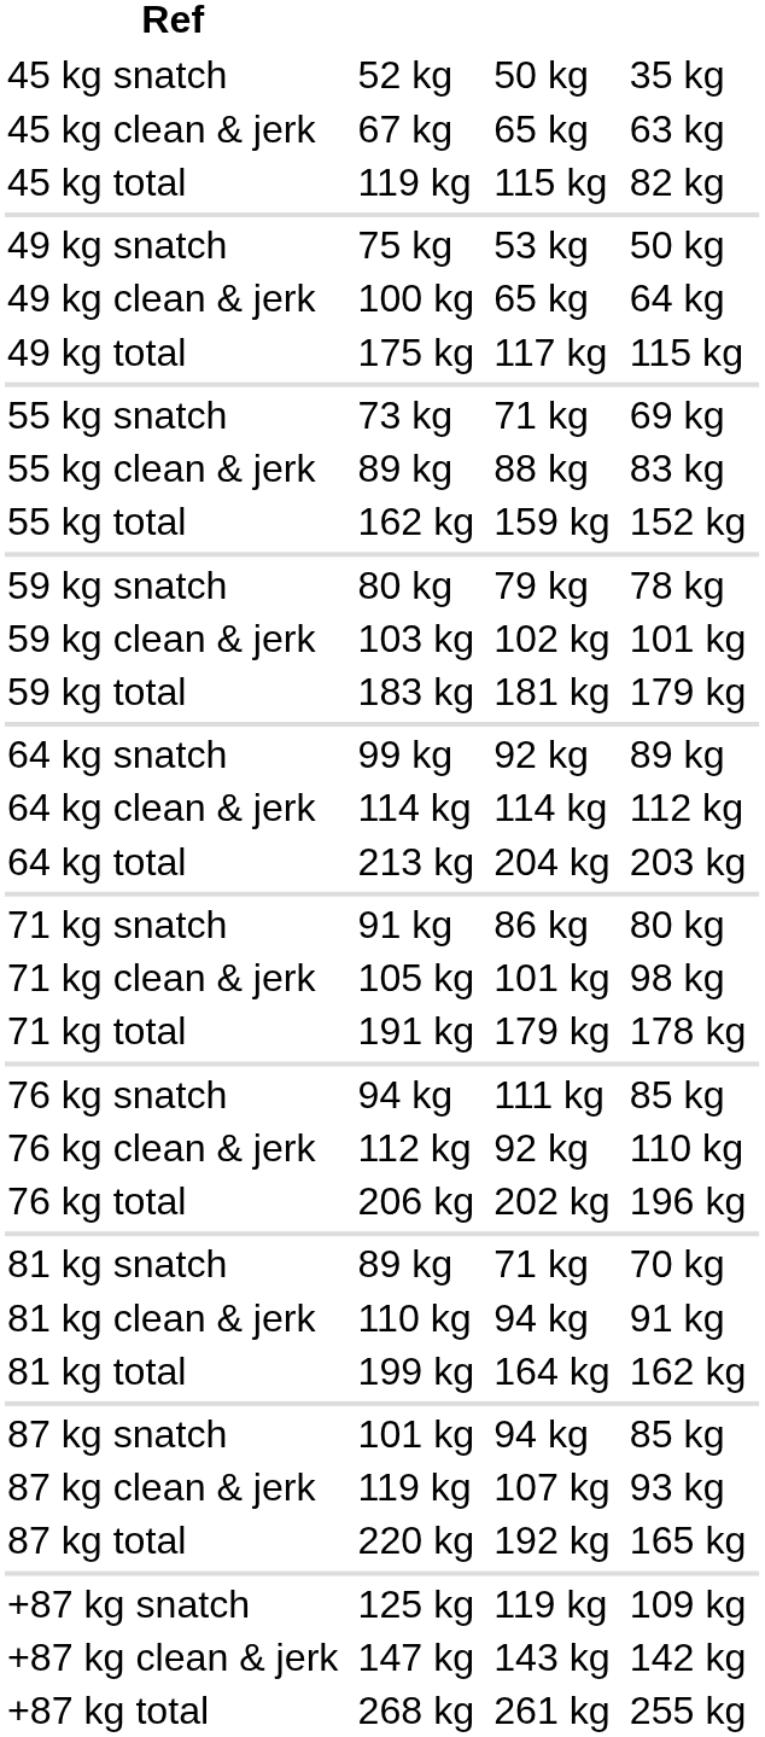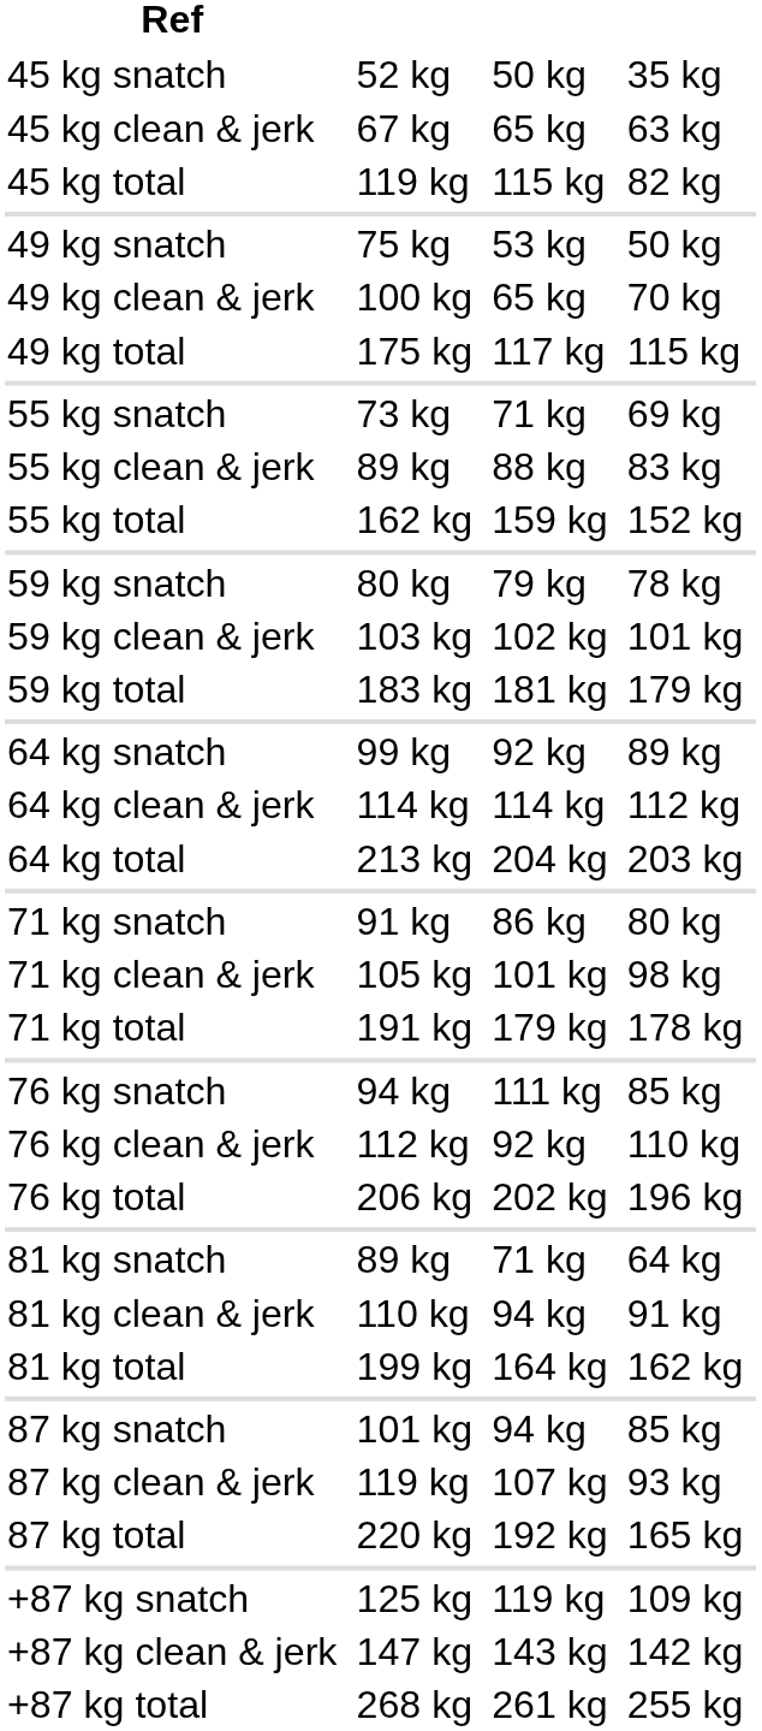49 kg clean & jerk | column 7: 64 kg -> 70 kg
81 kg snatch | column 7: 70 kg -> 64 kg
